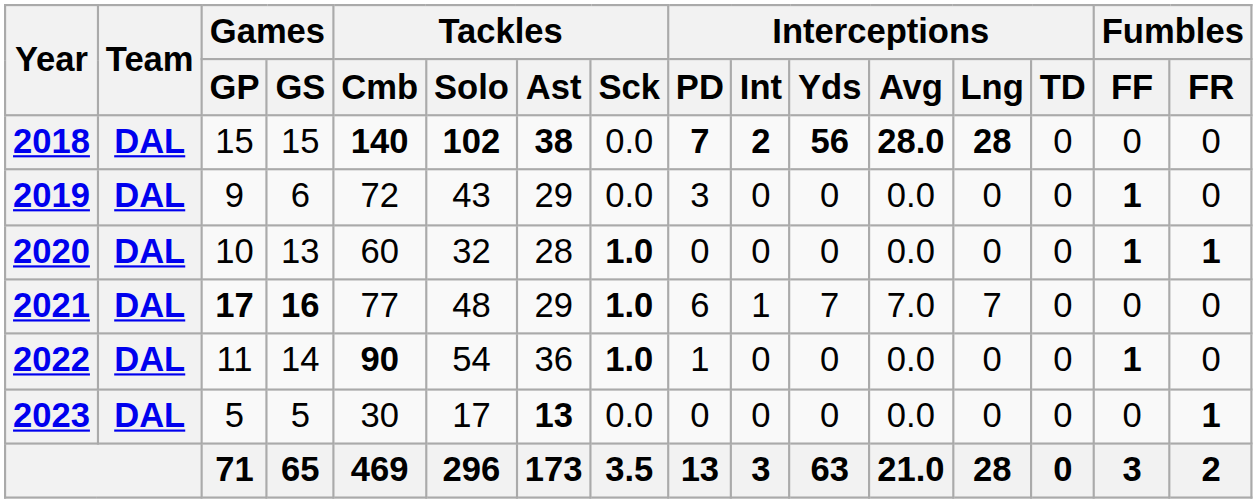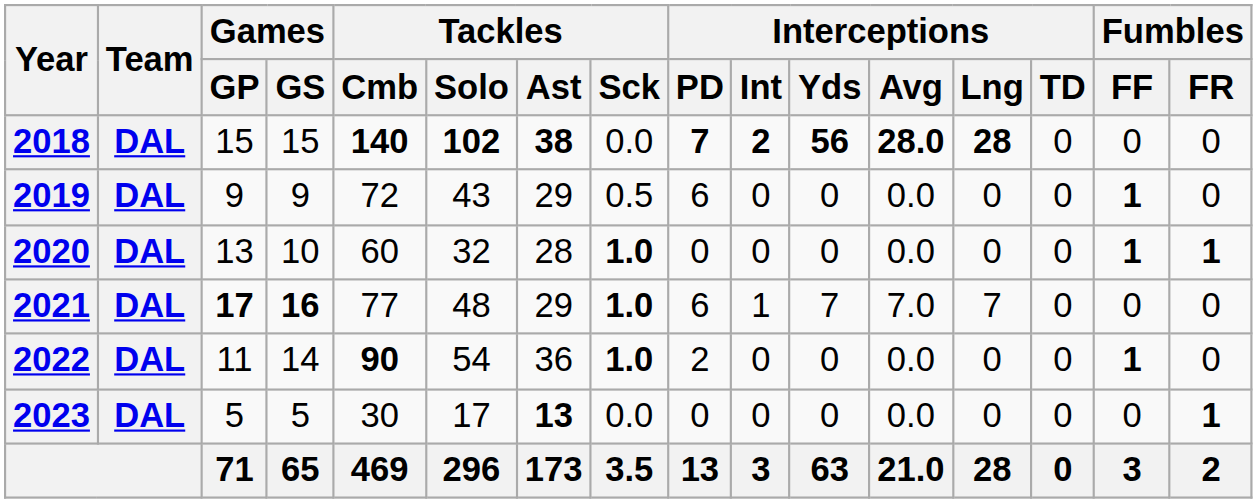2019 | Games / GS: 6 -> 9
2019 | Tackles / Sck: 0.0 -> 0.5
2019 | Interceptions / PD: 3 -> 6
2020 | Games / GP: 10 -> 13
2020 | Games / GS: 13 -> 10
2022 | Interceptions / PD: 1 -> 2
